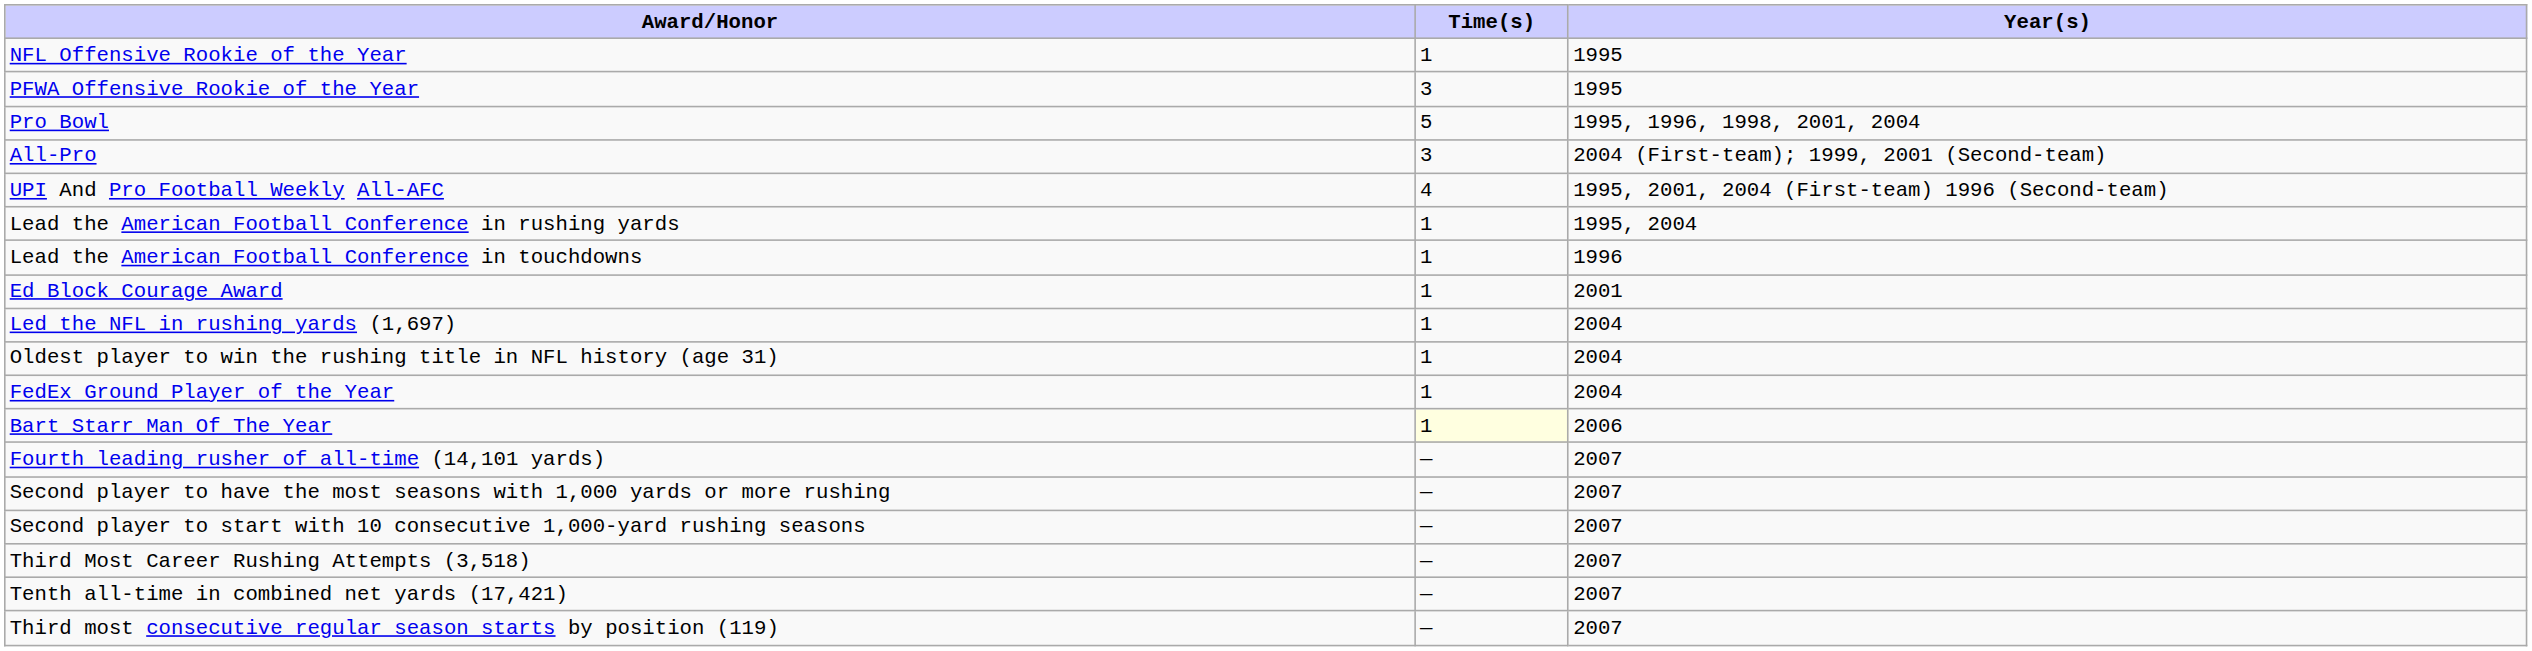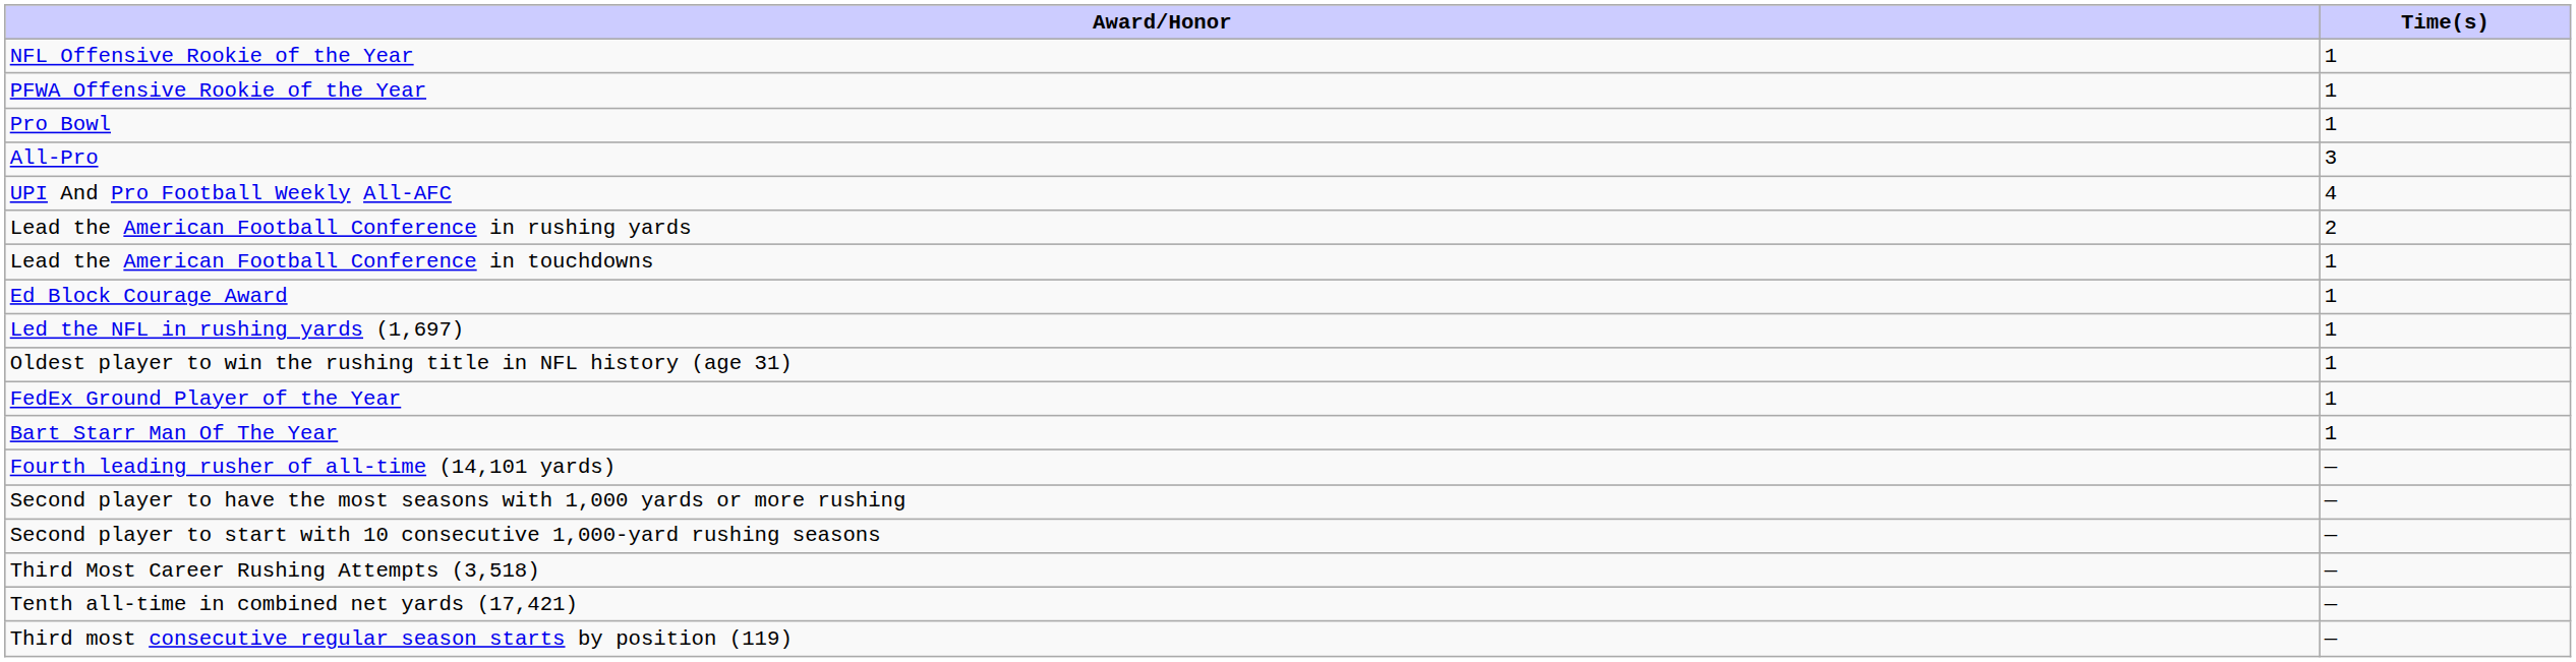- column: Year(s) | 1995 | 1995 | 1995, 1996, 1998, 2001, 2004 | 2004 (First-team); 1999, 2001 (Second-team) | 1995, 2001, 2004 (First-team) 1996 (Second-team) | 1995, 2004 | 1996 | 2001 | 2004 | 2004 | 2004 | 2006 | 2007 | 2007 | 2007 | 2007 | 2007 | 2007
PFWA Offensive Rookie of the Year | Time(s): 3 -> 1
Pro Bowl | Time(s): 5 -> 1
Lead the American Football Conference in rushing yards | Time(s): 1 -> 2
Bart Starr Man Of The Year | Time(s): lightyellow background -> no background
